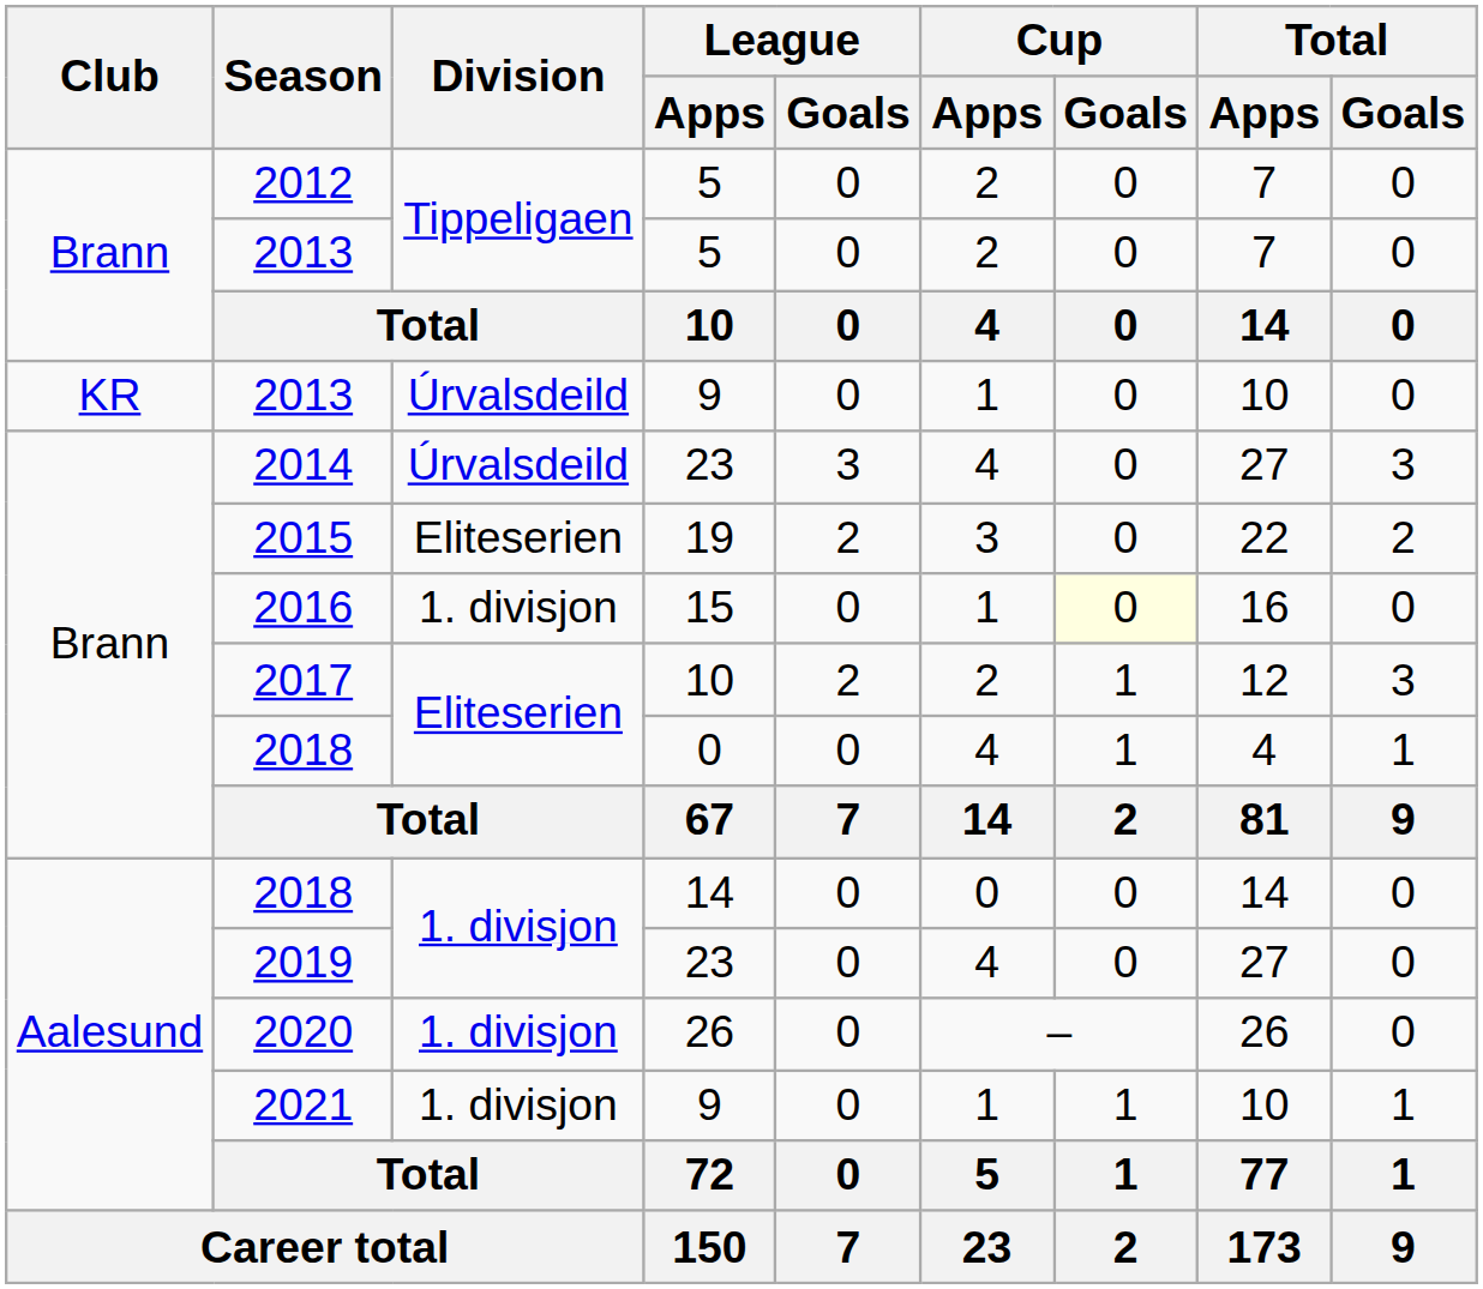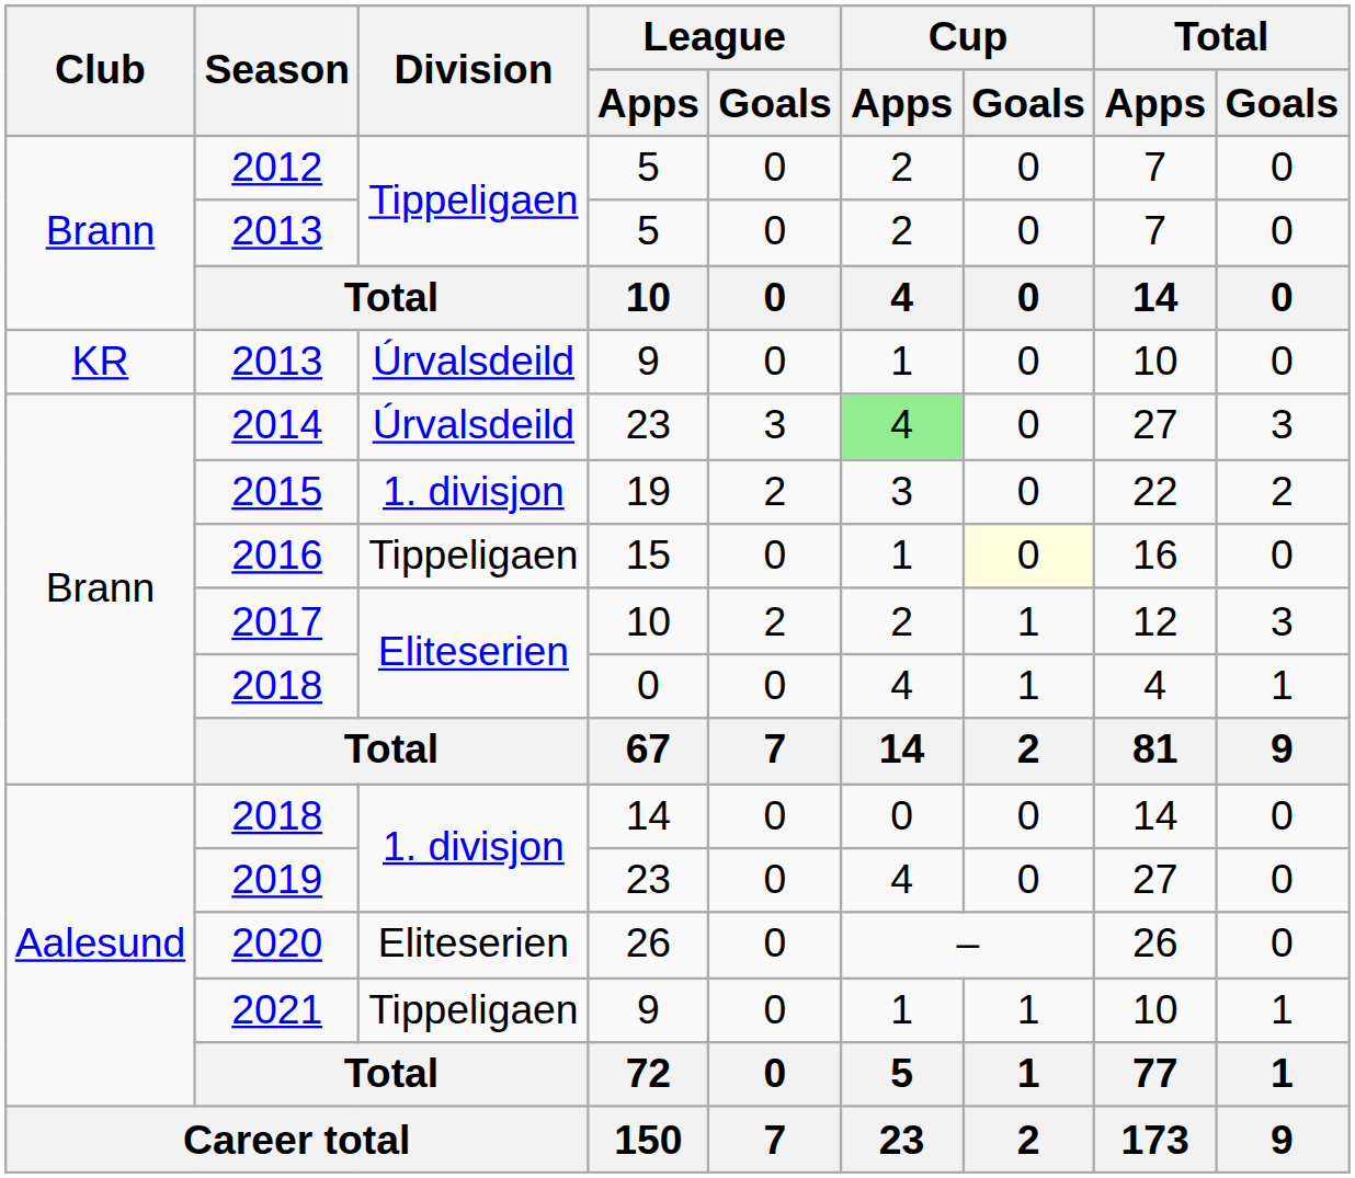2014 | Cup / Apps: no background -> lightgreen background
2015 | Division: Eliteserien -> 1. divisjon
2016 | Division: 1. divisjon -> Tippeligaen
2020 | Division: 1. divisjon -> Eliteserien
2021 | Division: 1. divisjon -> Tippeligaen
